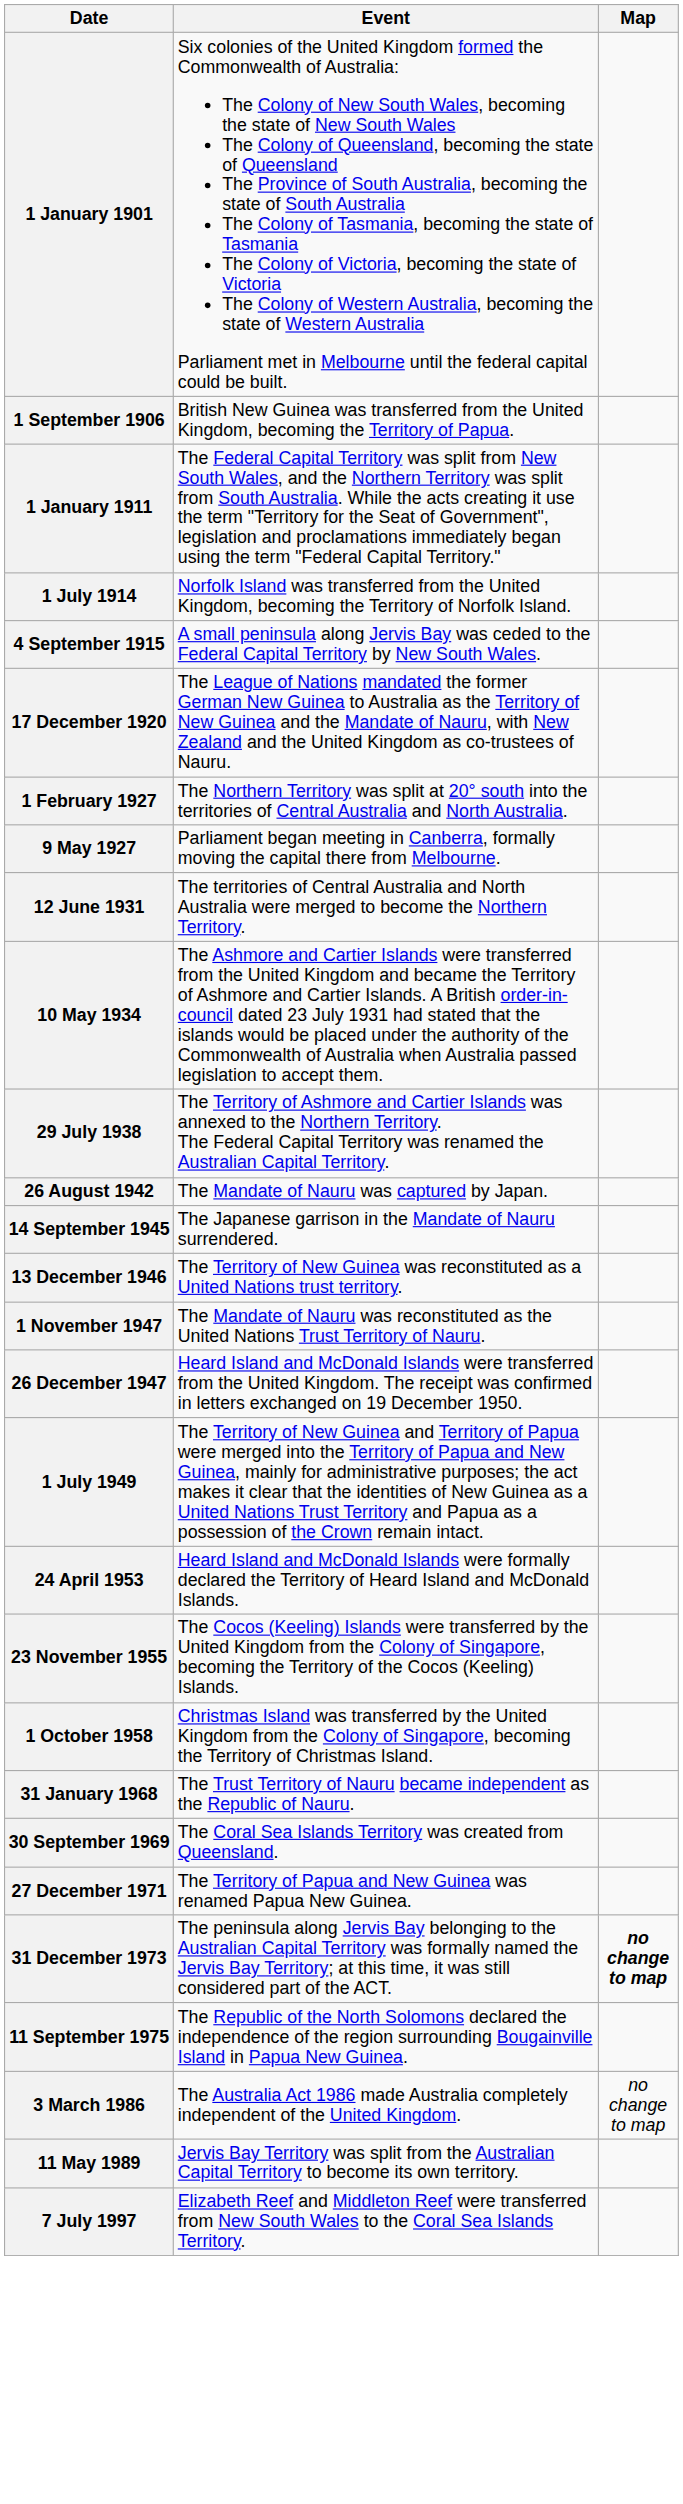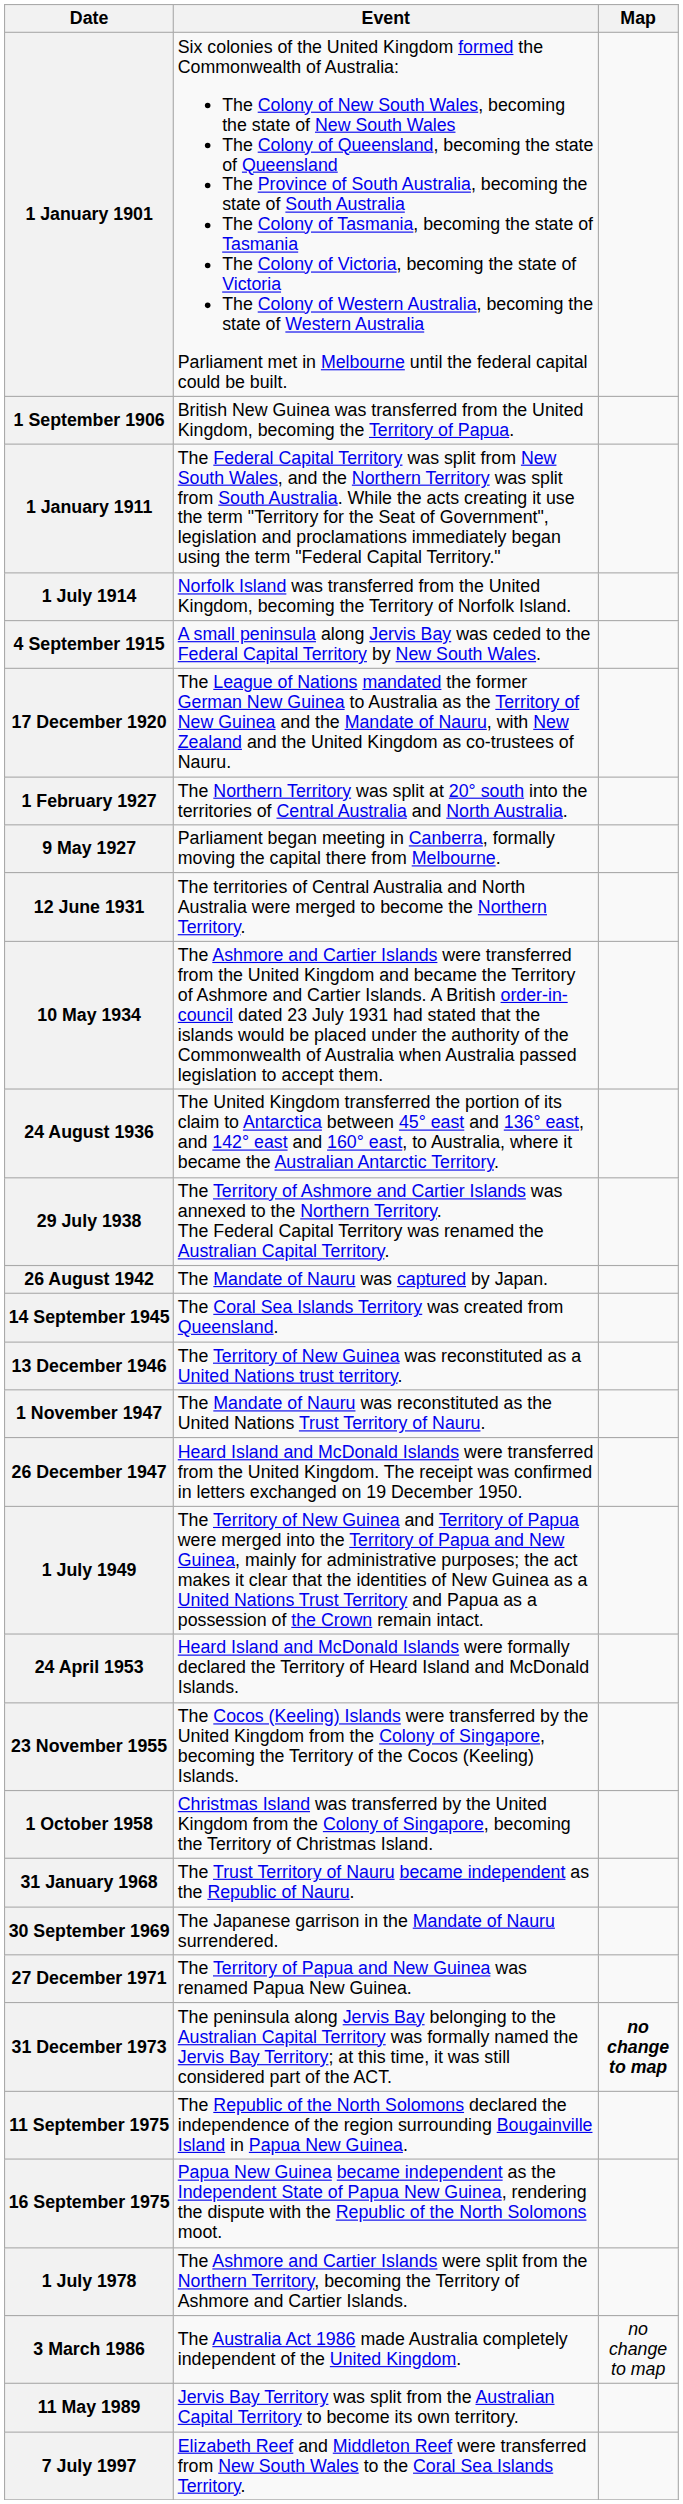+ row: 24 August 1936 | The United Kingdom transferred the portion of its claim to Antarctica between 45° east and 136° east, and 142° east and 160° east, to Australia, where it became the Australian Antarctic Territory.
14 September 1945 | Event: The Japanese garrison in the Mandate of Nauru surrendered. -> The Coral Sea Islands Territory was created from Queensland.
30 September 1969 | Event: The Coral Sea Islands Territory was created from Queensland. -> The Japanese garrison in the Mandate of Nauru surrendered.
+ row: 16 September 1975 | Papua New Guinea became independent as the Independent State of Papua New Guinea, rendering the dispute with the Republic of the North Solomons moot.
+ row: 1 July 1978 | The Ashmore and Cartier Islands were split from the Northern Territory, becoming the Territory of Ashmore and Cartier Islands.
